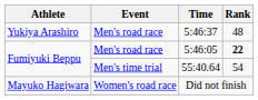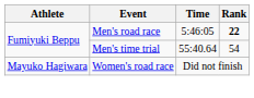- row: Yukiya Arashiro | Men's road race | 5:46:37 | 48
